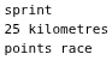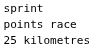rows swapped: 25 kilometres <-> points race
